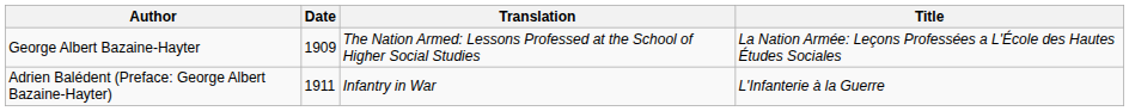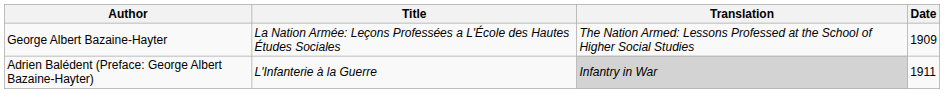columns swapped: Title <-> Date
Adrien Balédent (Preface: George Albert Bazaine-Hayter) | Translation: no background -> lightgrey background
